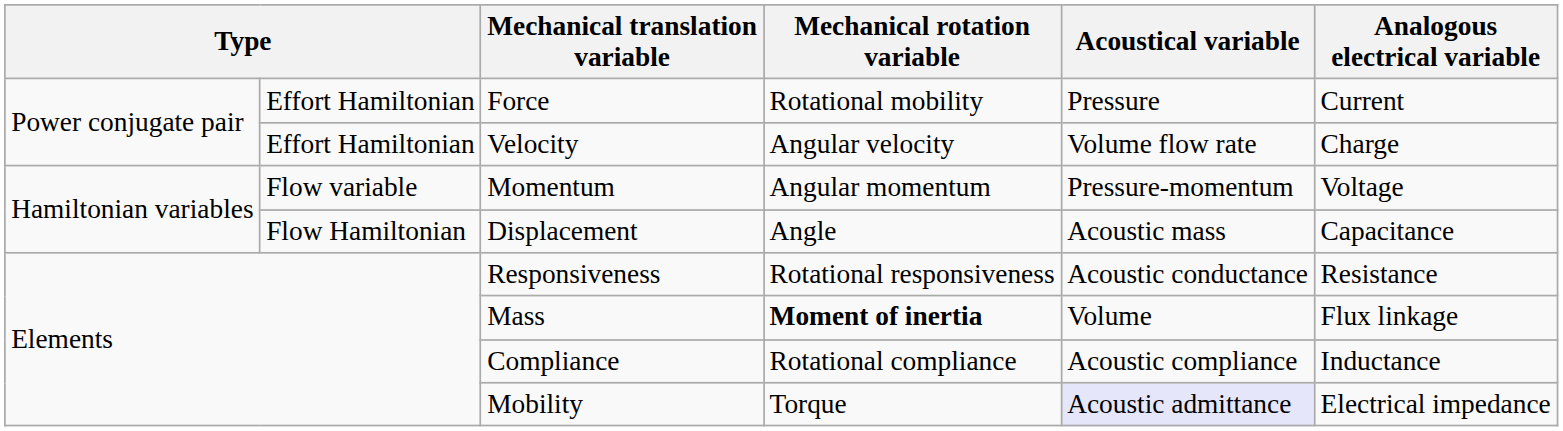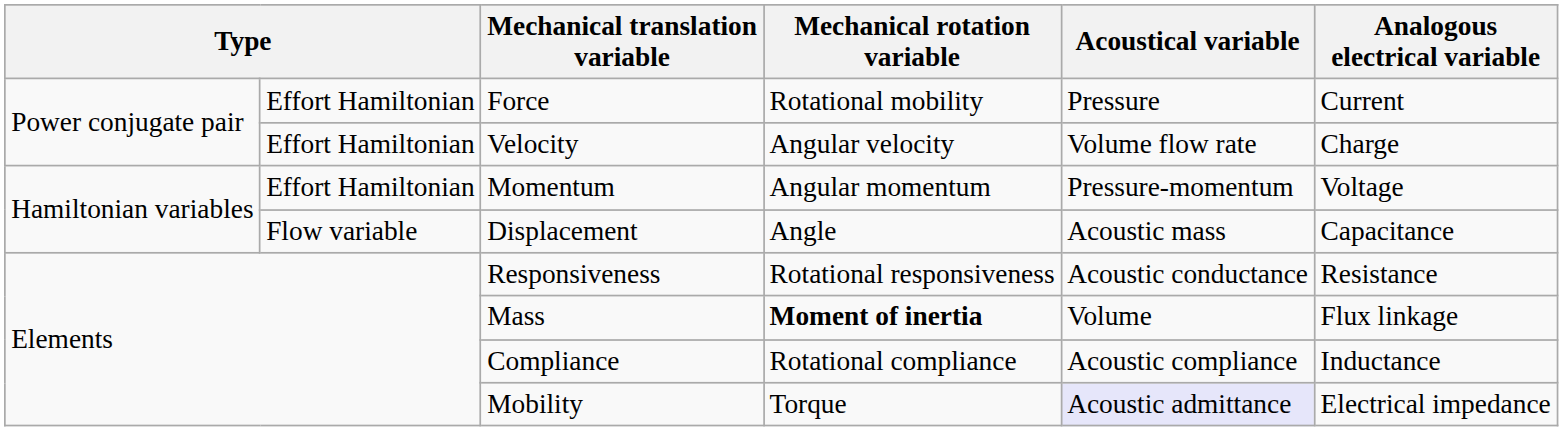Momentum | column 2: Flow variable -> Effort Hamiltonian
Displacement | column 2: Flow Hamiltonian -> Flow variable
